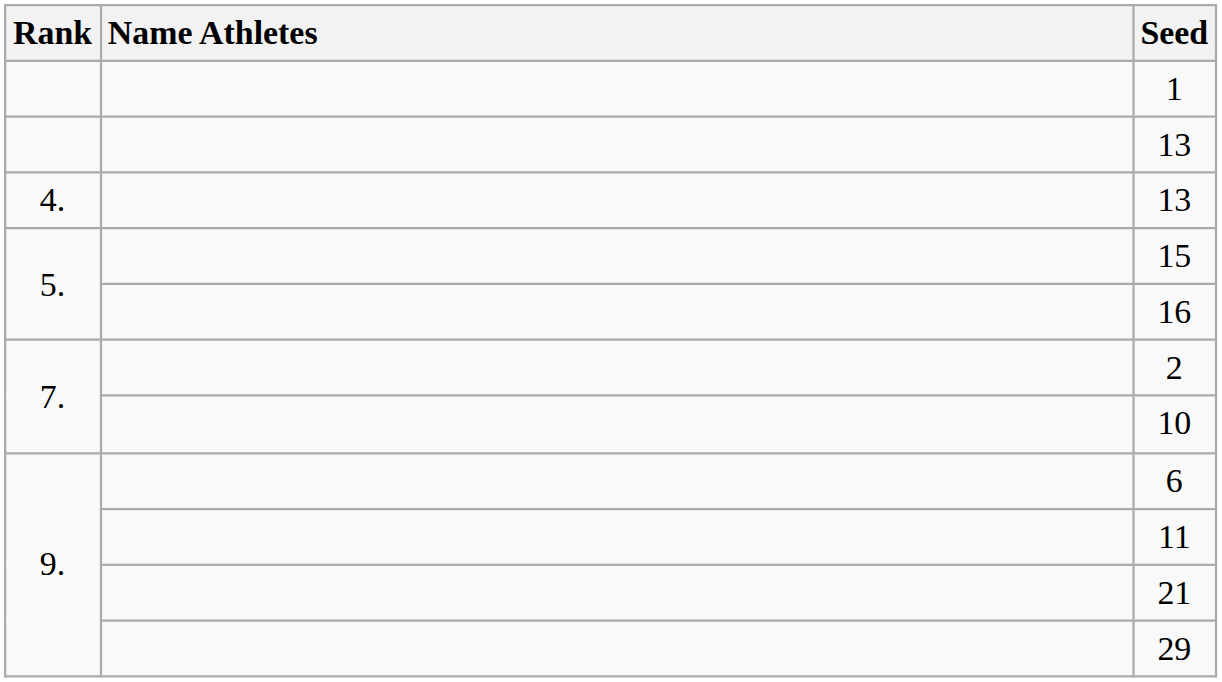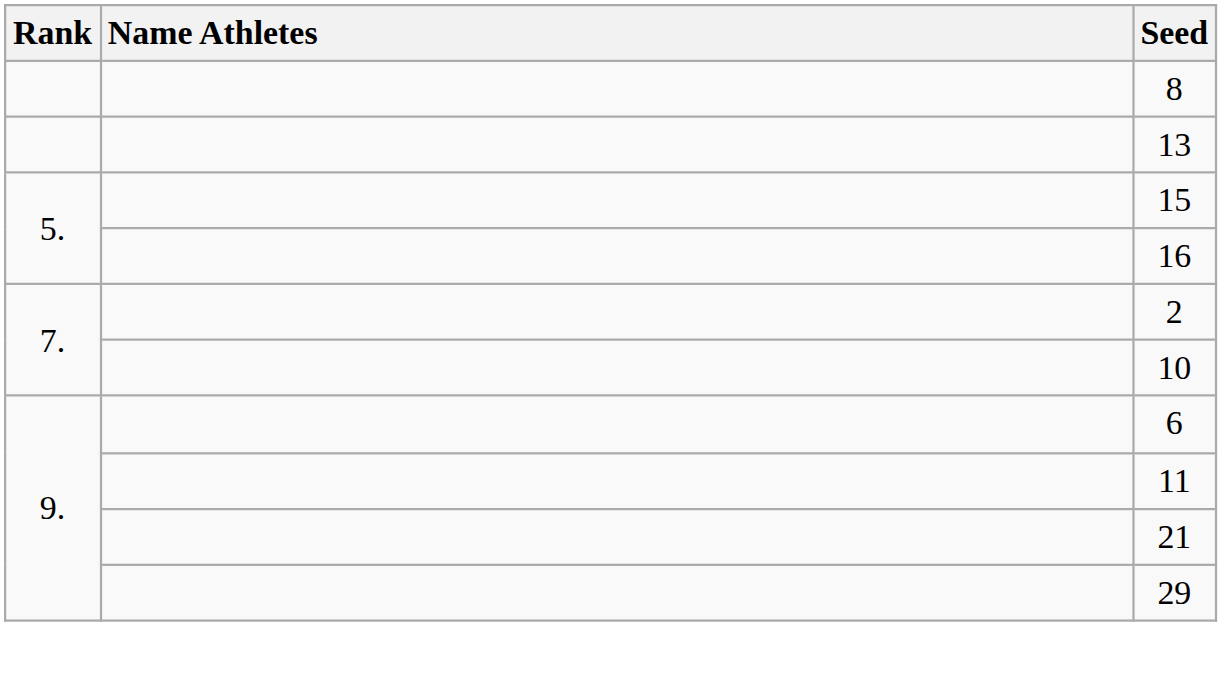- row: 1
+ row: 8
- row: 4. | 13
